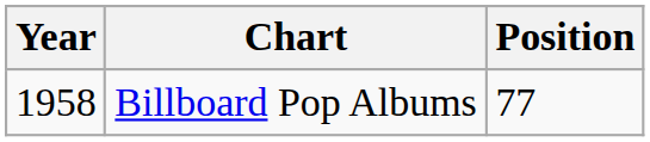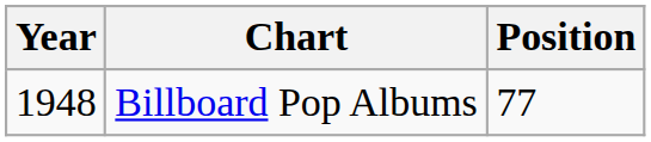Billboard Pop Albums | Year: 1958 -> 1948
